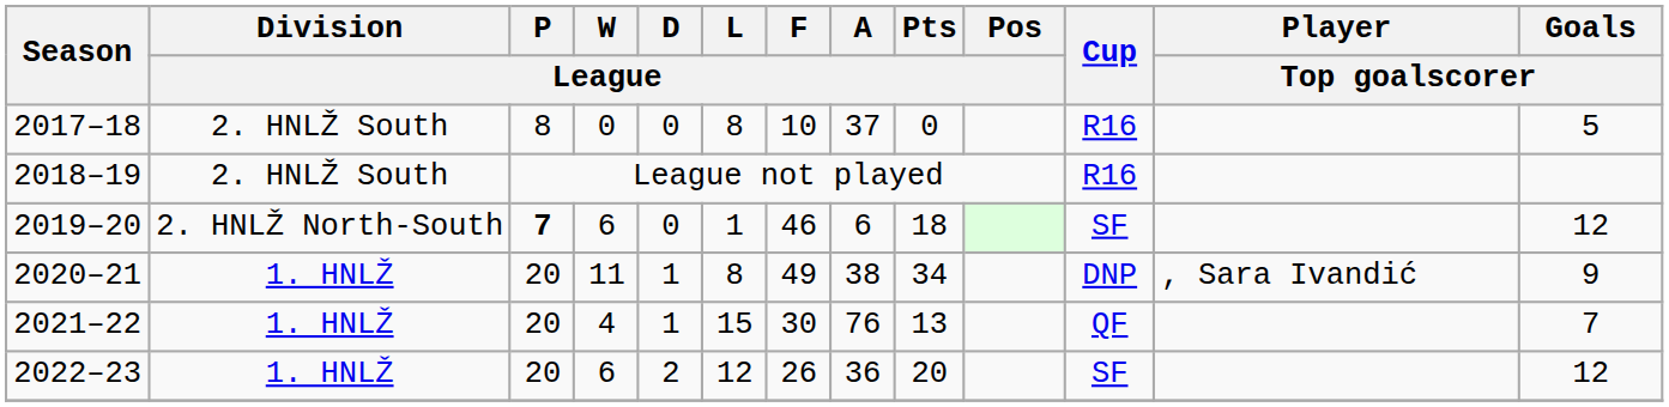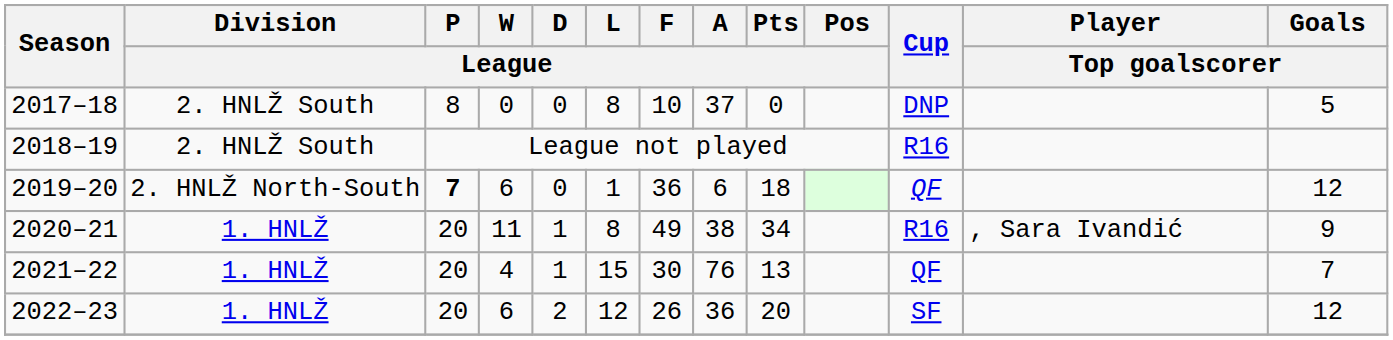2017–18 | Cup: R16 -> DNP
2019–20 | F / League: 46 -> 36
2019–20 | Cup: SF -> QF
2020–21 | Cup: DNP -> R16
